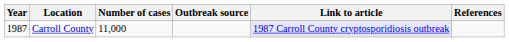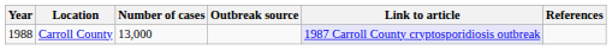Carroll County | Year: 1987 -> 1988
Carroll County | Number of cases: 11,000 -> 13,000
